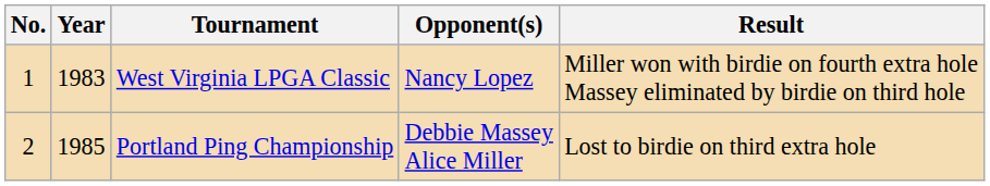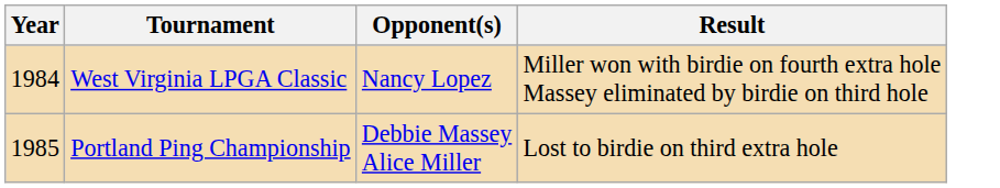- column: No. | 1 | 2
West Virginia LPGA Classic | Year: 1983 -> 1984
